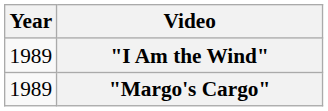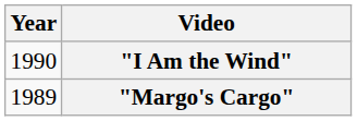"I Am the Wind" | Year: 1989 -> 1990
